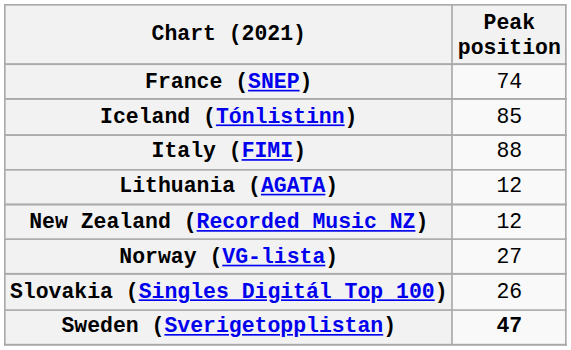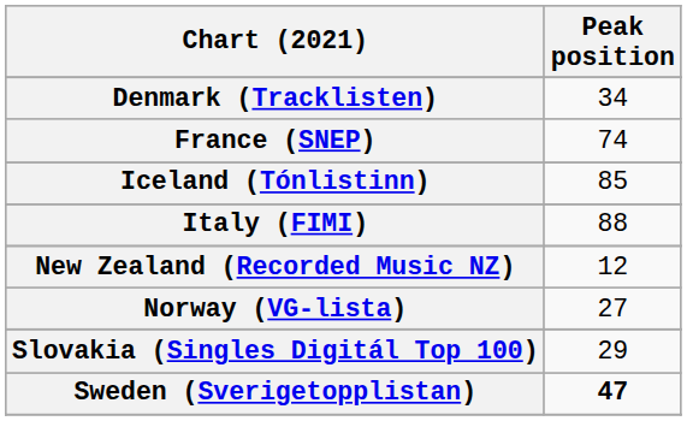+ row: Denmark (Tracklisten) | 34
- row: Lithuania (AGATA) | 12
Slovakia (Singles Digitál Top 100) | Peak position: 26 -> 29
